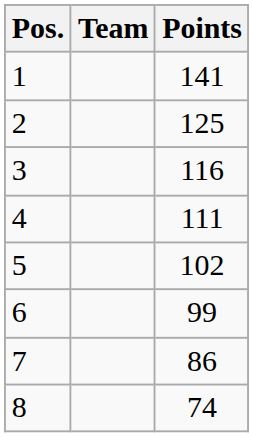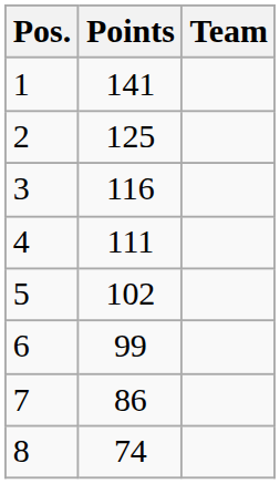columns swapped: Team <-> Points
